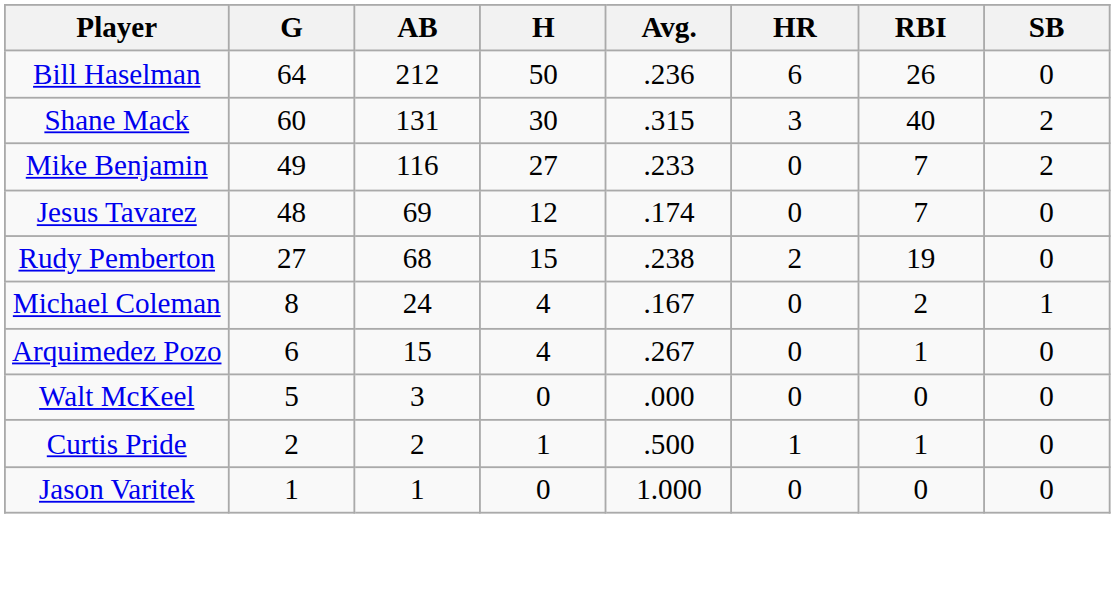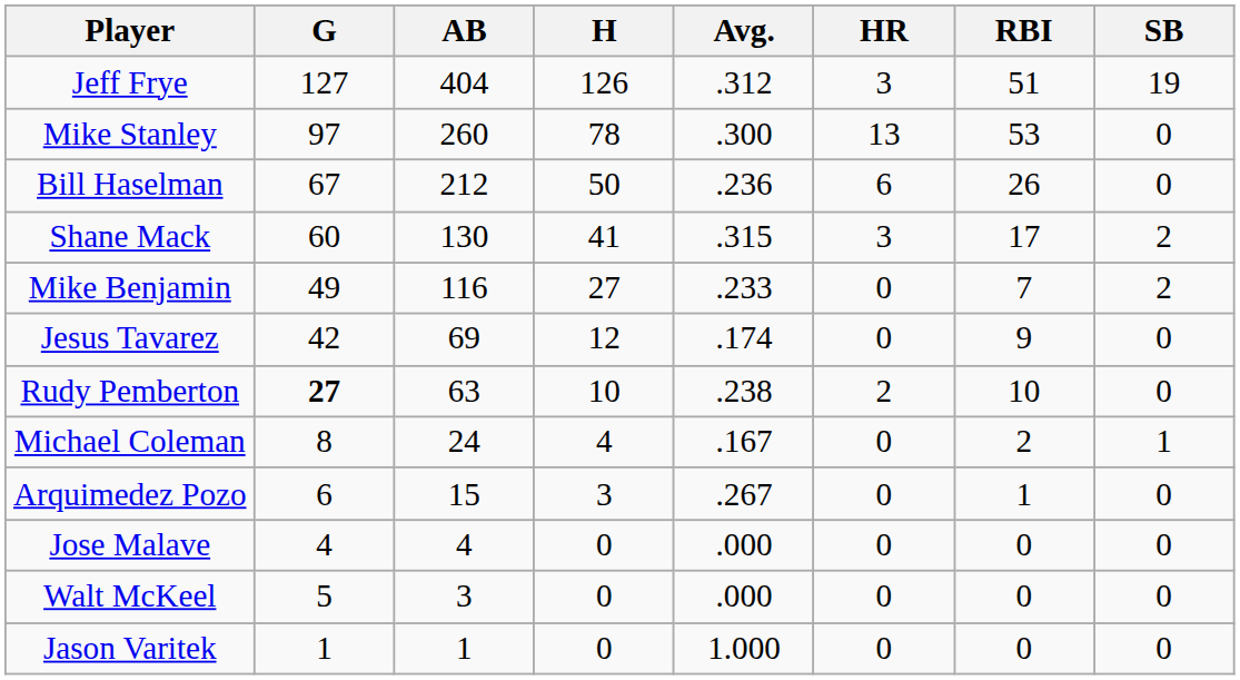+ row: Jeff Frye | 127 | 404 | 126 | .312 | 3 | 51 | 19
+ row: Mike Stanley | 97 | 260 | 78 | .300 | 13 | 53 | 0
Bill Haselman | G: 64 -> 67
Shane Mack | AB: 131 -> 130
Shane Mack | H: 30 -> 41
Shane Mack | RBI: 40 -> 17
Jesus Tavarez | G: 48 -> 42
Jesus Tavarez | RBI: 7 -> 9
Rudy Pemberton | G: normal -> bold
Rudy Pemberton | AB: 68 -> 63
Rudy Pemberton | H: 15 -> 10
Rudy Pemberton | RBI: 19 -> 10
Arquimedez Pozo | H: 4 -> 3
+ row: Jose Malave | 4 | 4 | 0 | .000 | 0 | 0 | 0
- row: Curtis Pride | 2 | 2 | 1 | .500 | 1 | 1 | 0
